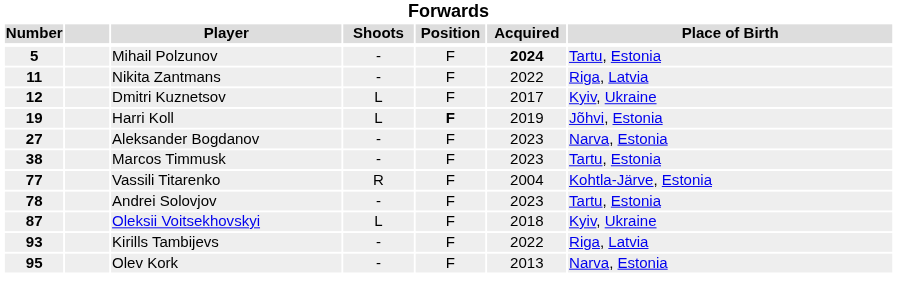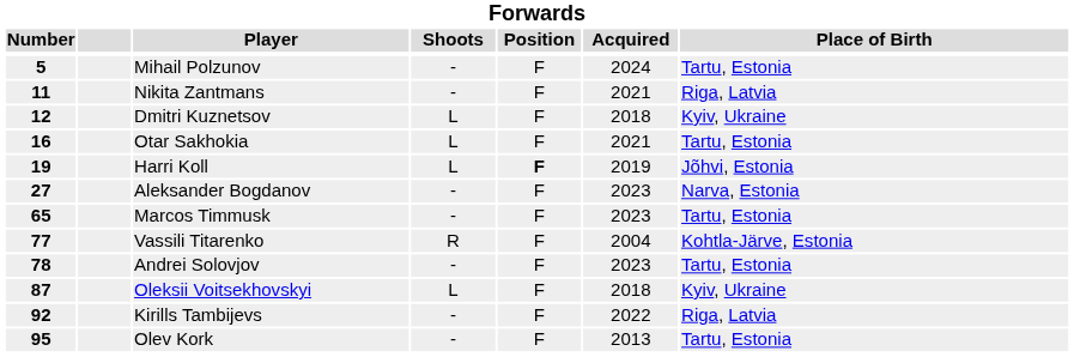Mihail Polzunov | Acquired: bold -> normal
Nikita Zantmans | Acquired: 2022 -> 2021
Dmitri Kuznetsov | Acquired: 2017 -> 2018
+ row: 16 | Otar Sakhokia | L | F | 2021 | Tartu, Estonia
Marcos Timmusk | Number: 38 -> 65
Kirills Tambijevs | Number: 93 -> 92
Olev Kork | Place of Birth: Narva, Estonia -> Tartu, Estonia
